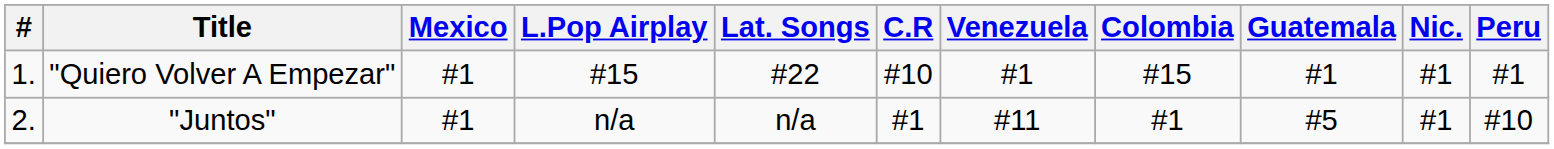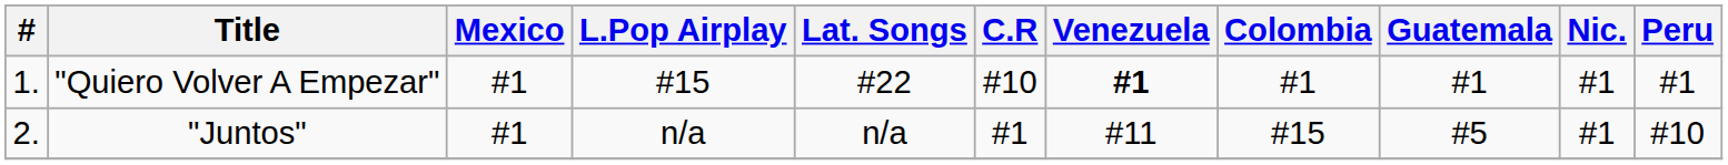"Quiero Volver A Empezar" | Venezuela: normal -> bold
"Quiero Volver A Empezar" | Colombia: #15 -> #1
"Juntos" | Colombia: #1 -> #15
